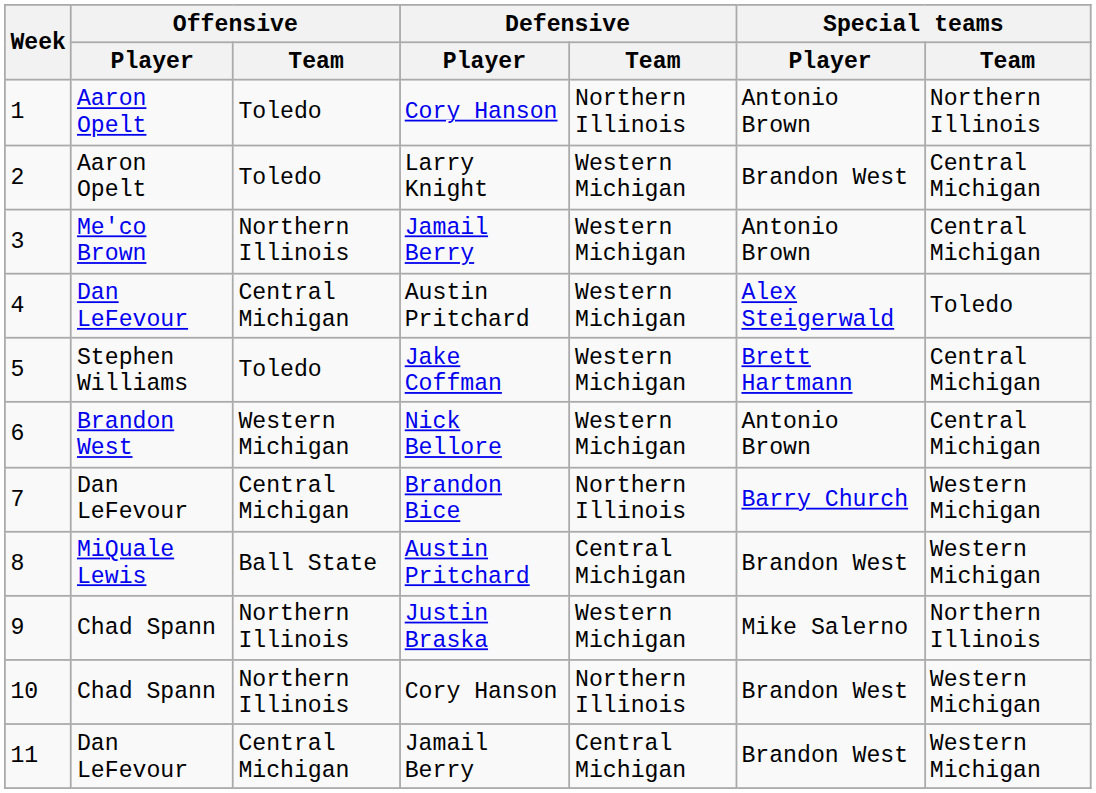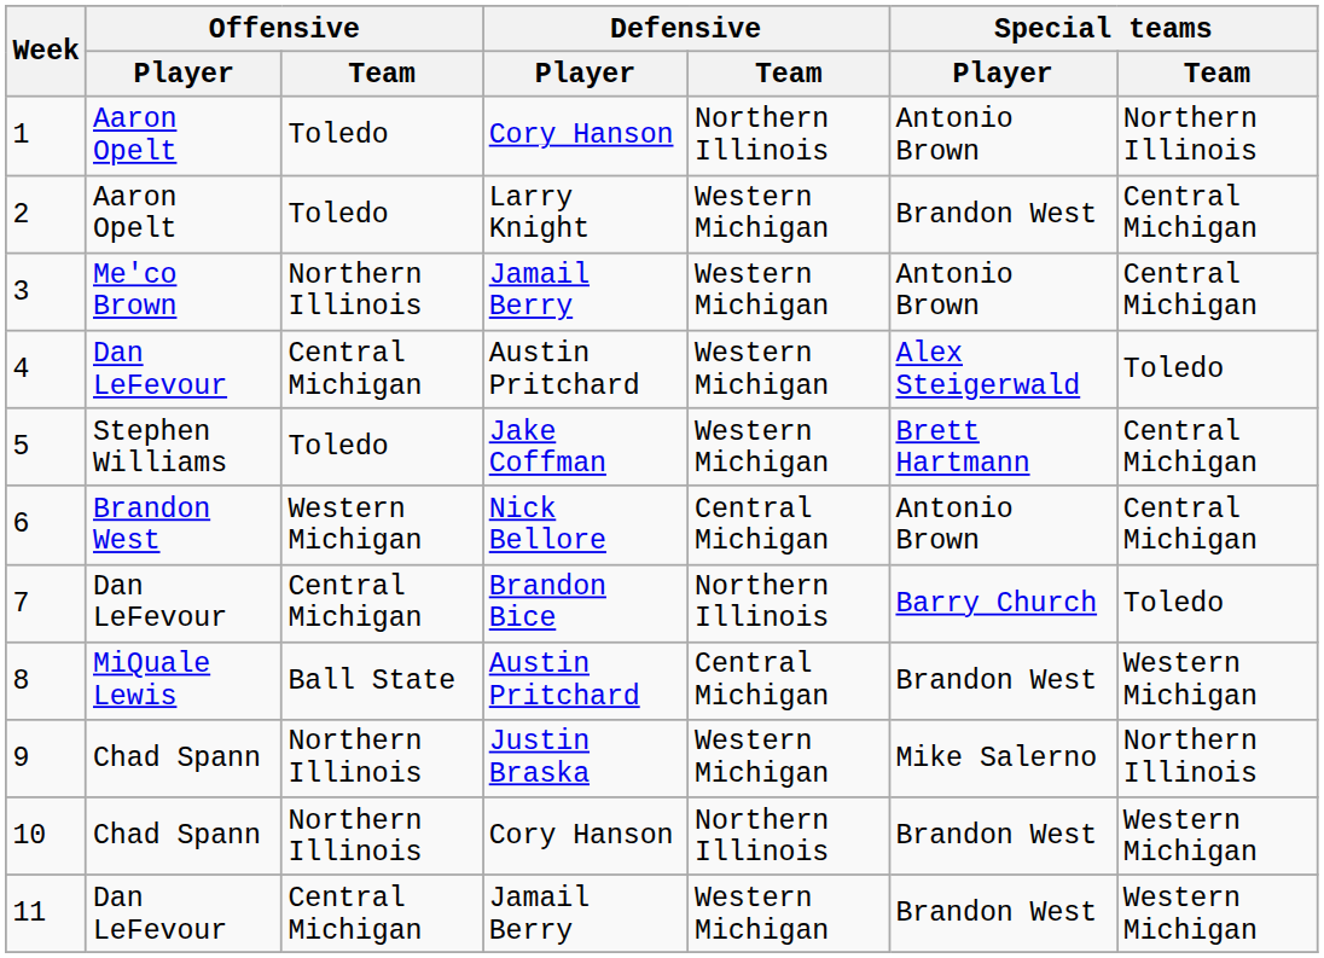6 | Defensive / Team: Western Michigan -> Central Michigan
7 | Special teams / Team: Western Michigan -> Toledo
11 | Defensive / Team: Central Michigan -> Western Michigan
